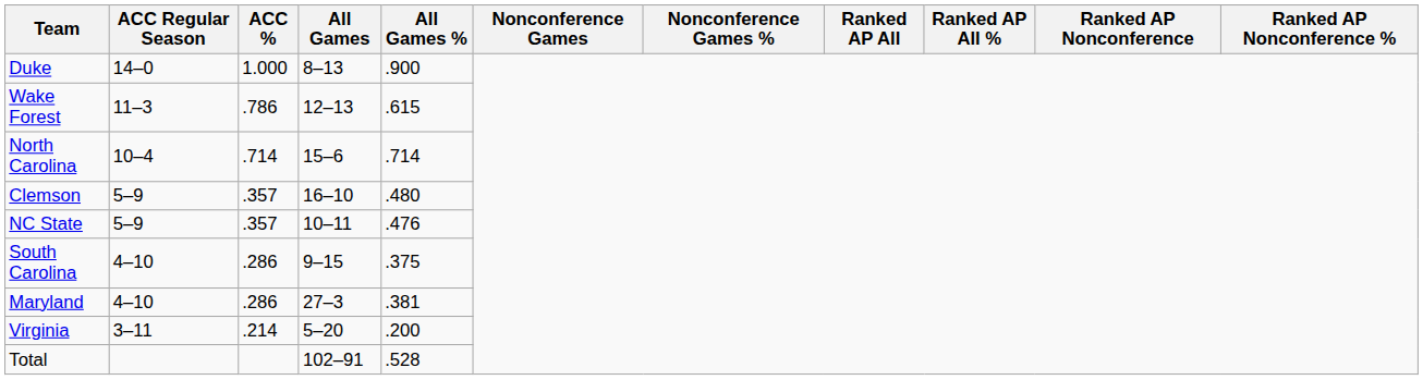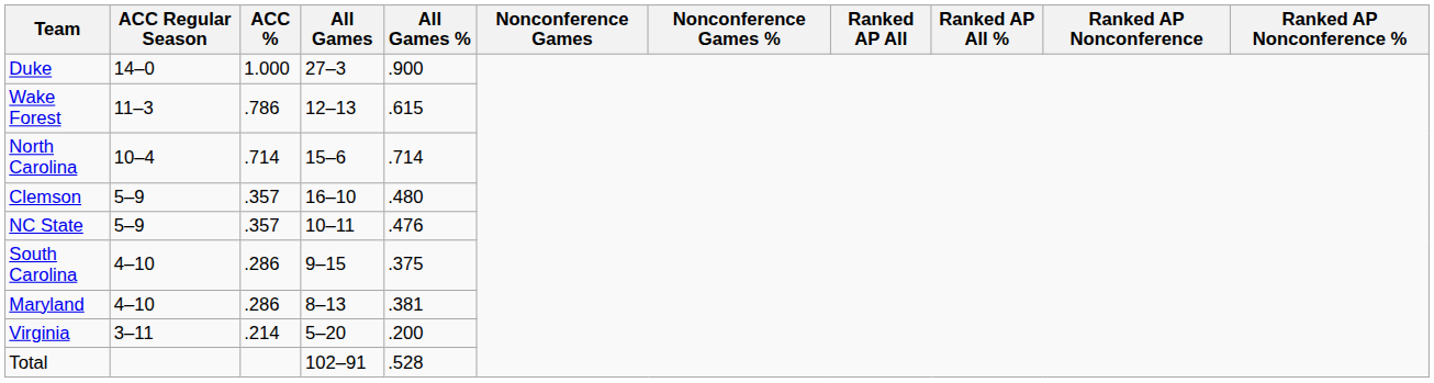Duke | All Games: 8–13 -> 27–3
Maryland | All Games: 27–3 -> 8–13
